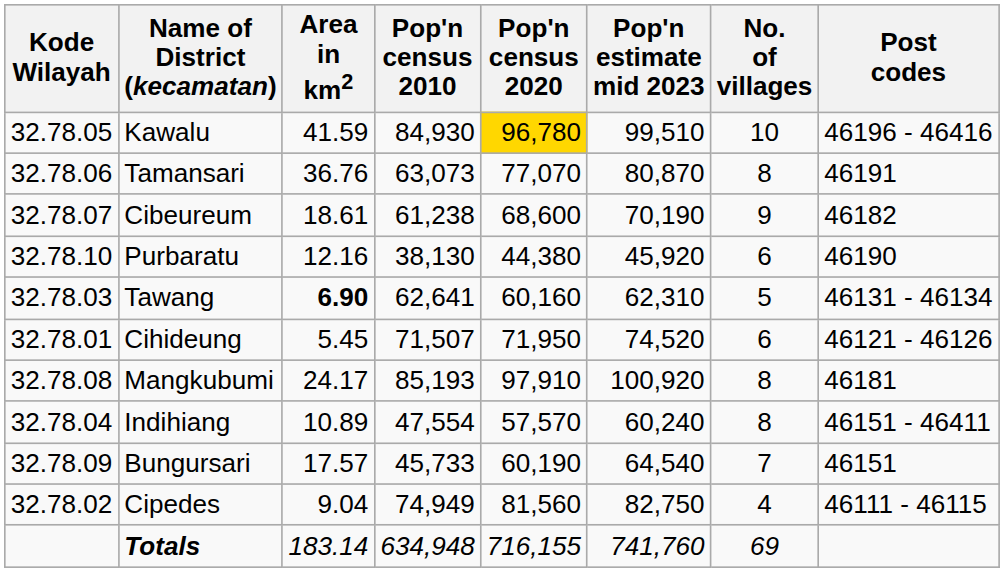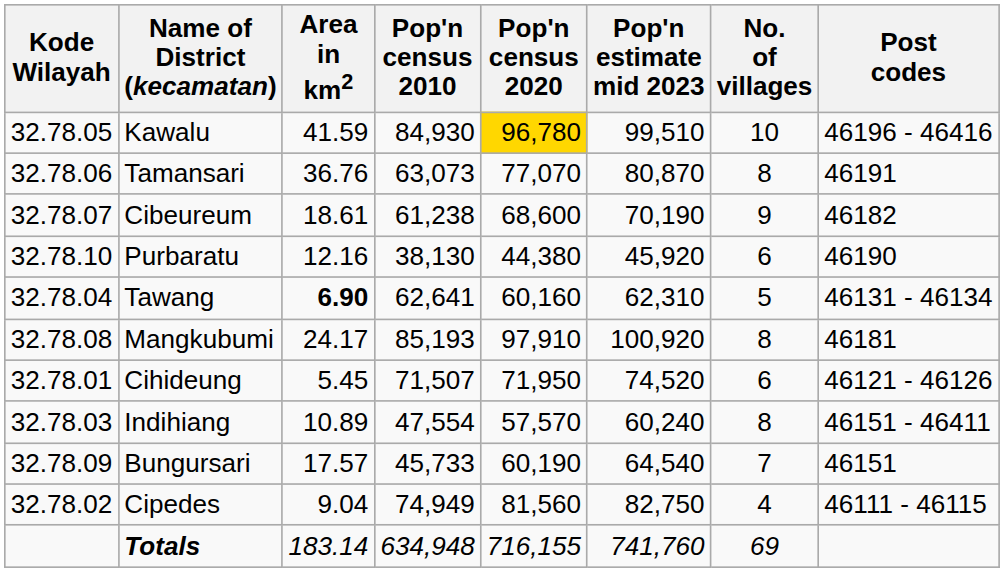Tawang | Kode Wilayah: 32.78.03 -> 32.78.04
rows swapped: Cihideung <-> Mangkubumi
Indihiang | Kode Wilayah: 32.78.04 -> 32.78.03
